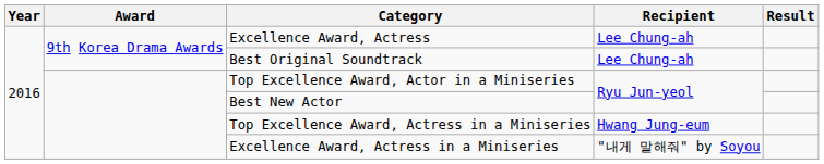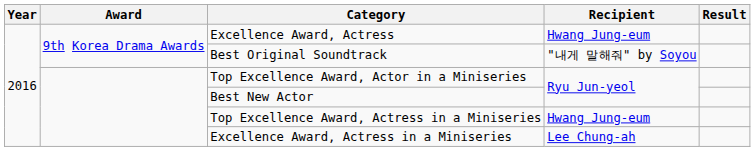Excellence Award, Actress | Recipient: Lee Chung-ah -> Hwang Jung-eum
Best Original Soundtrack | Recipient: Lee Chung-ah -> "내게 말해줘" by Soyou
Excellence Award, Actress in a Miniseries | Recipient: "내게 말해줘" by Soyou -> Lee Chung-ah
